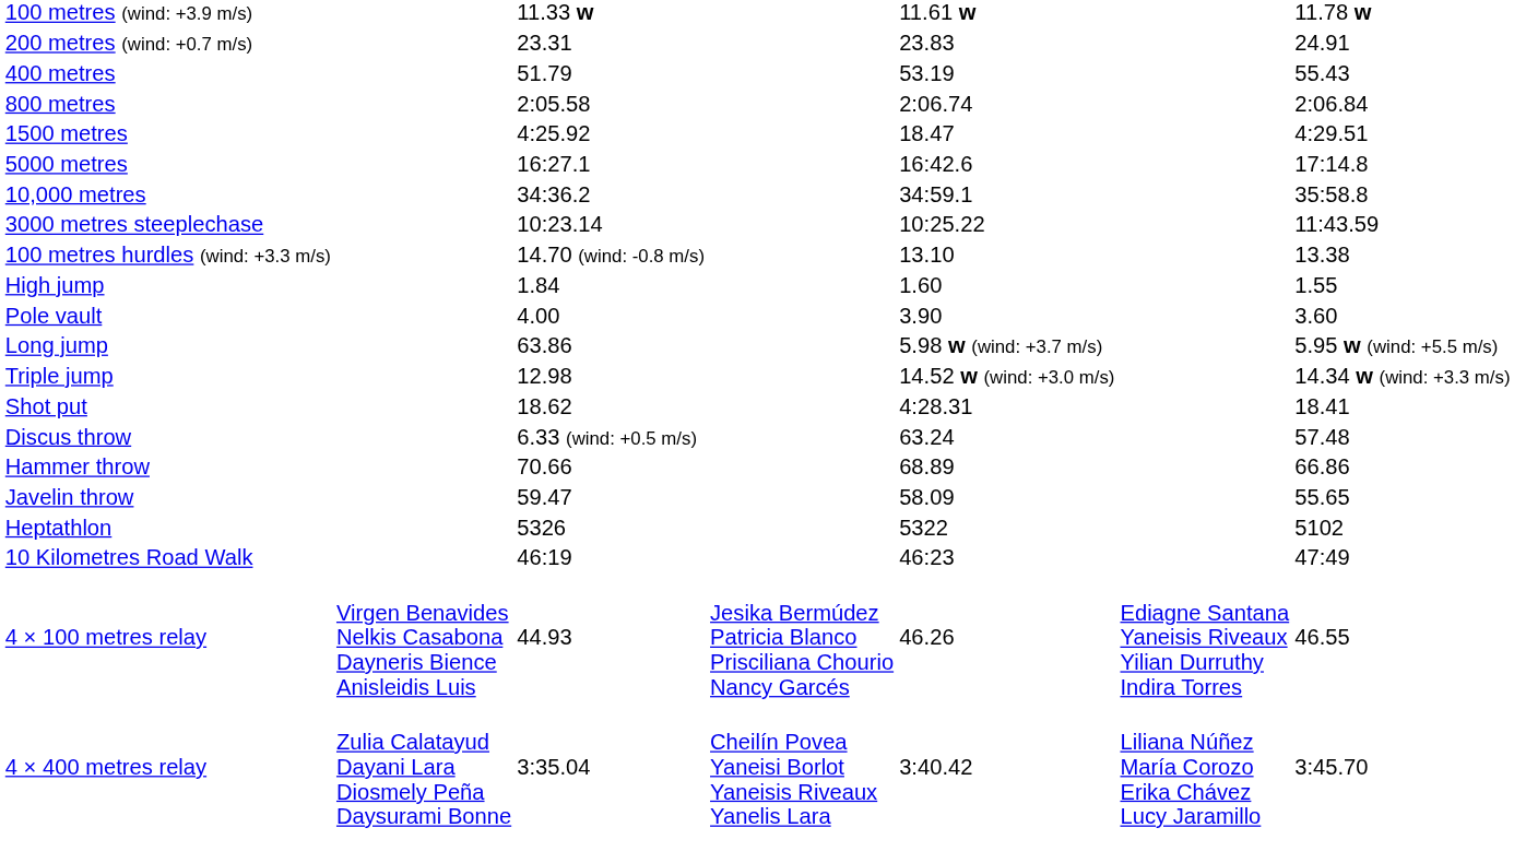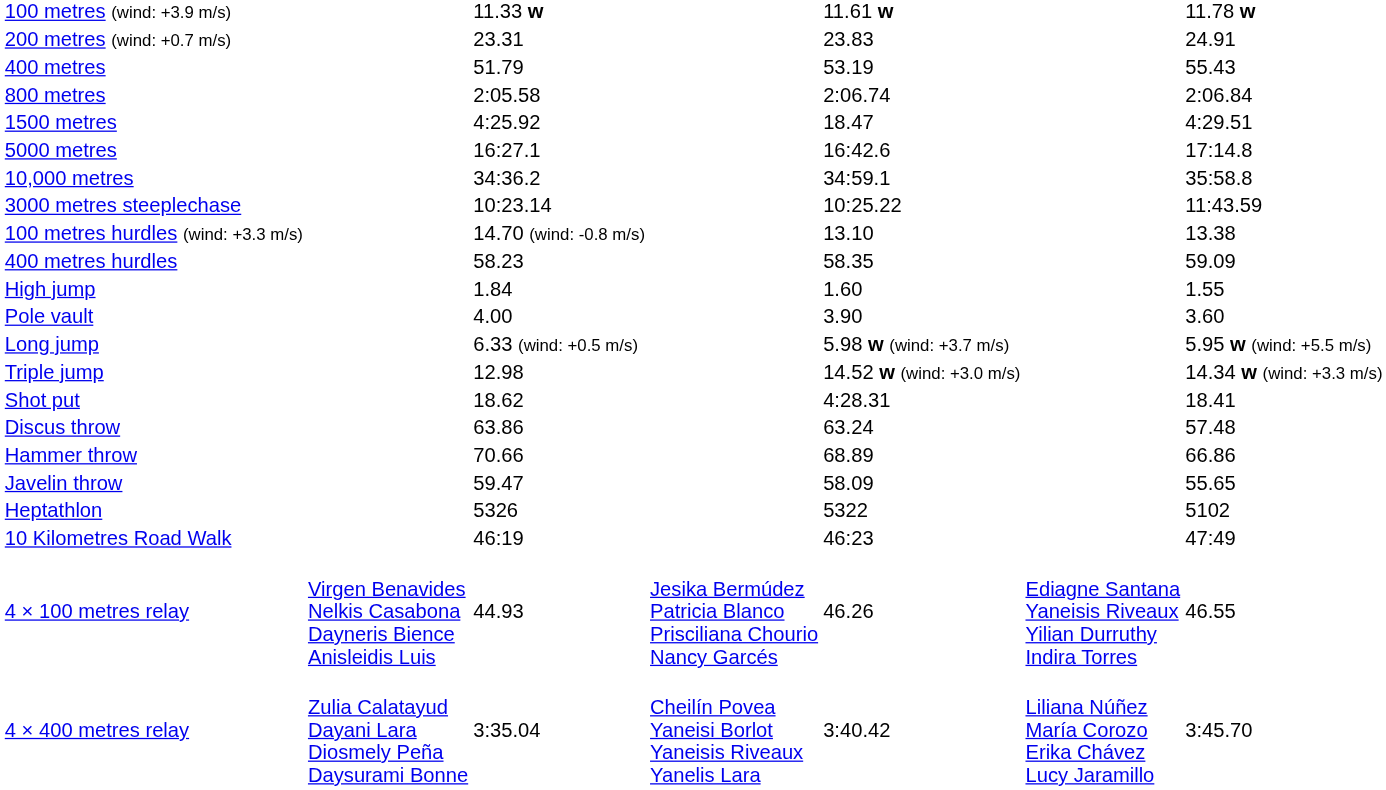+ row: 400 metres hurdles | 58.23 | 58.35 | 59.09
Long jump | column 3: 63.86 -> 6.33 (wind: +0.5 m/s)
Discus throw | column 3: 6.33 (wind: +0.5 m/s) -> 63.86
